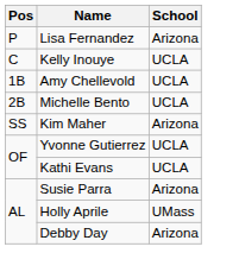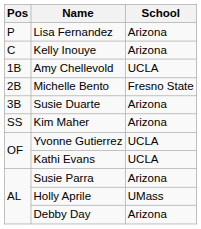Kelly Inouye | School: UCLA -> Arizona
Michelle Bento | School: UCLA -> Fresno State
+ row: 3B | Susie Duarte | Arizona
